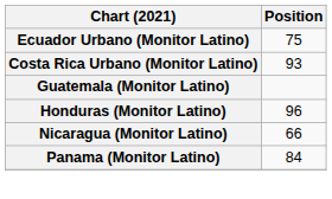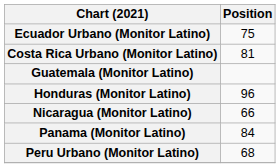Costa Rica Urbano (Monitor Latino) | Position: 93 -> 81
+ row: Peru Urbano (Monitor Latino) | 68
